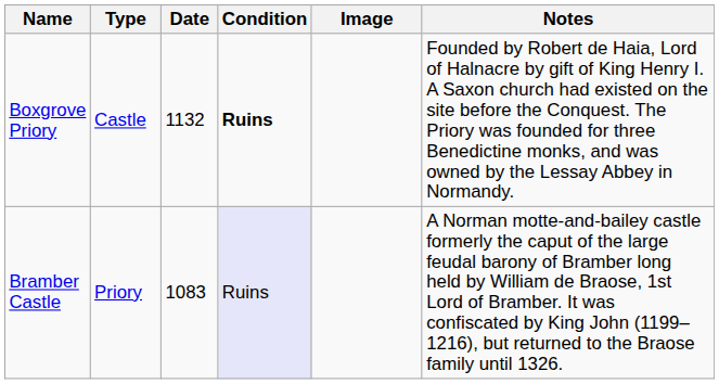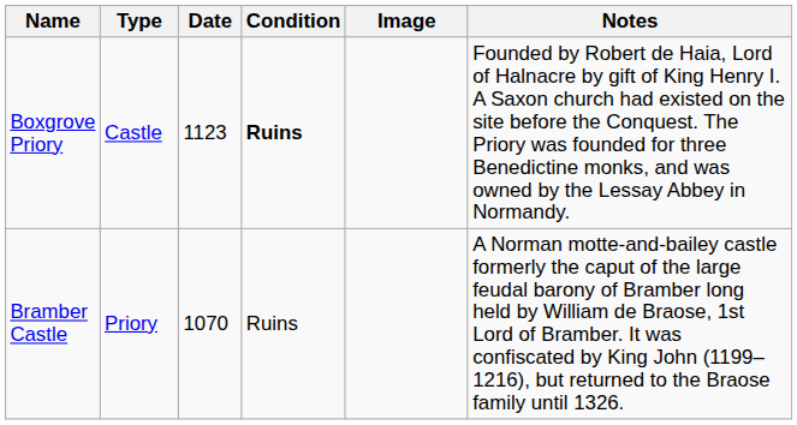Boxgrove Priory | Date: 1132 -> 1123
Bramber Castle | Date: 1083 -> 1070
Bramber Castle | Condition: lavender background -> no background
